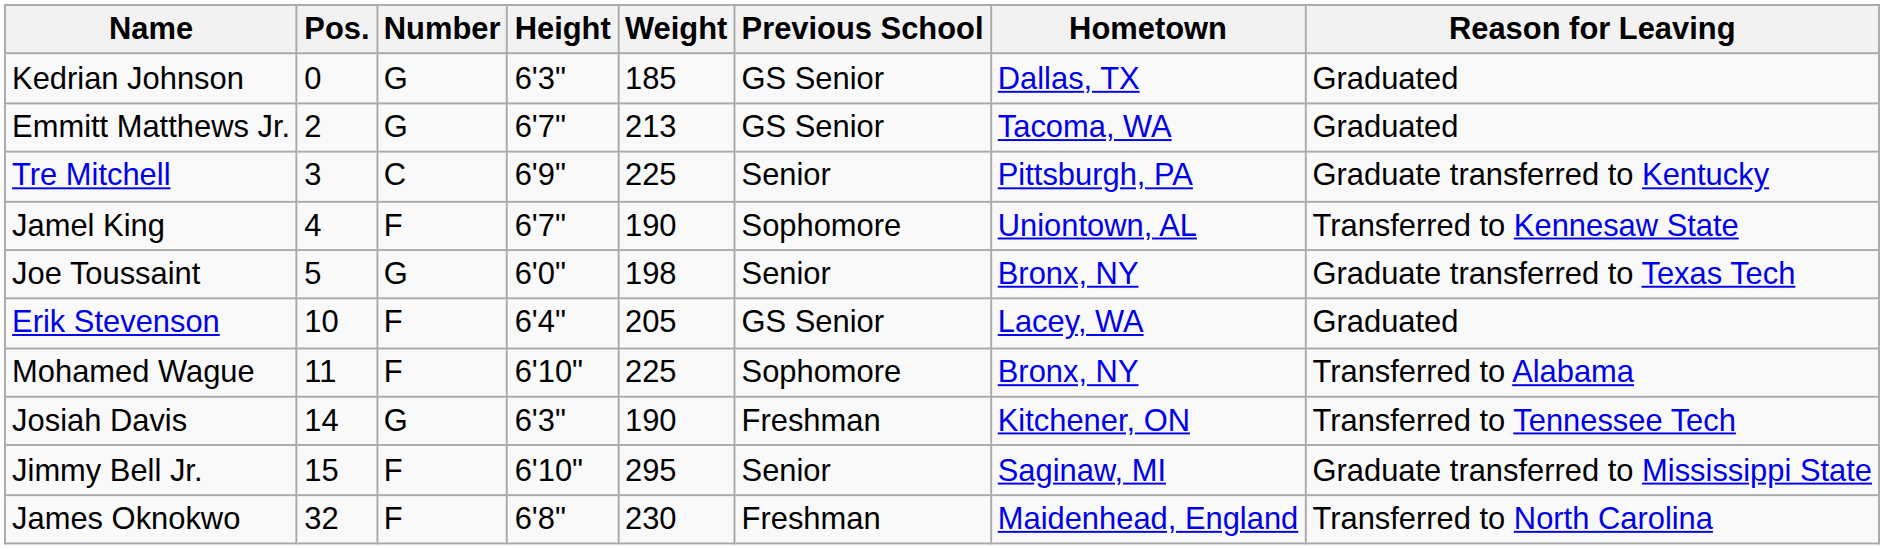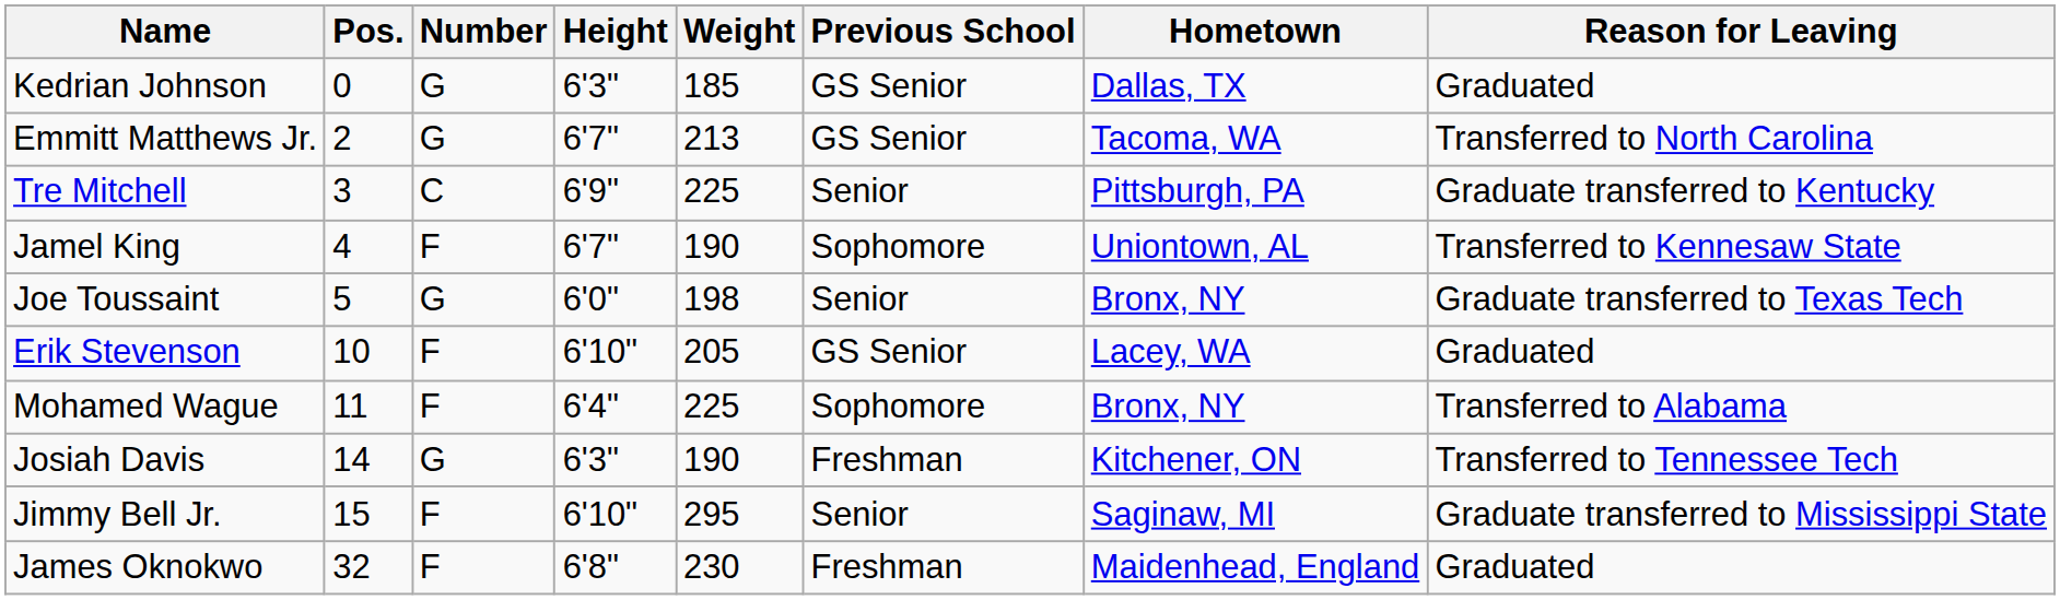Emmitt Matthews Jr. | Reason for Leaving: Graduated -> Transferred to North Carolina
Erik Stevenson | Height: 6'4" -> 6'10"
Mohamed Wague | Height: 6'10" -> 6'4"
James Oknokwo | Reason for Leaving: Transferred to North Carolina -> Graduated
